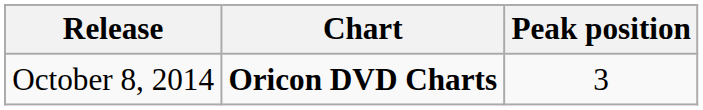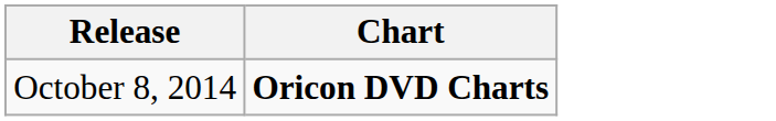- column: Peak position | 3
